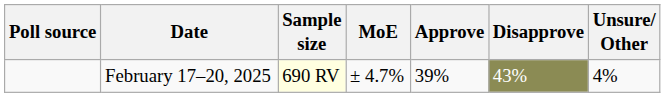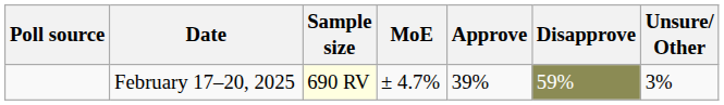February 17–20, 2025 | Disapprove: 43% -> 59%
February 17–20, 2025 | Unsure/ Other: 4% -> 3%
